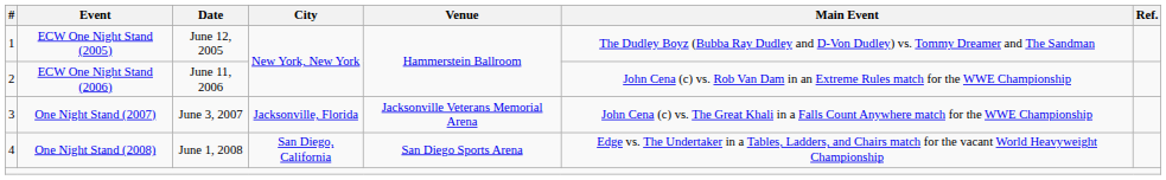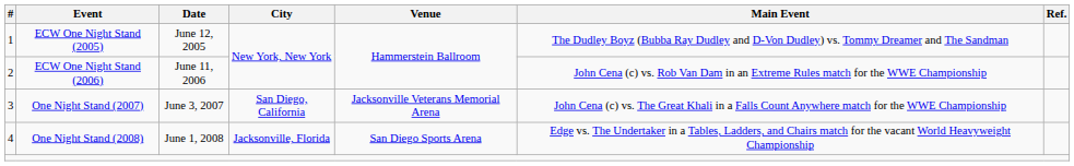One Night Stand (2007) | City: Jacksonville, Florida -> San Diego, California
One Night Stand (2008) | City: San Diego, California -> Jacksonville, Florida
